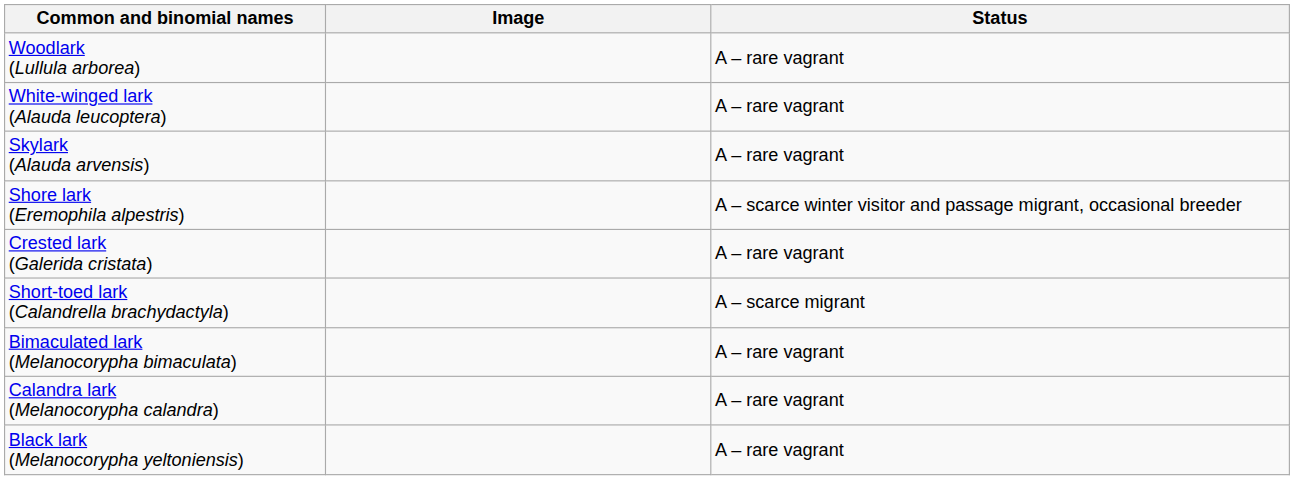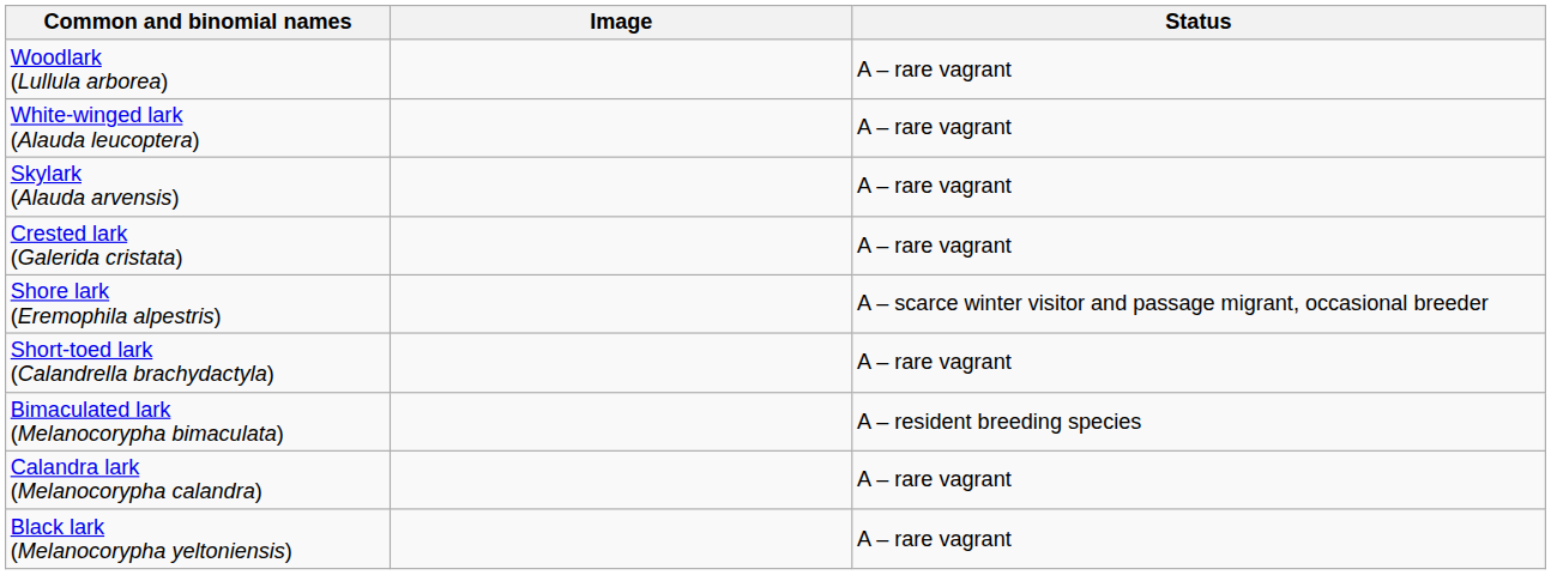rows swapped: Crested lark (Galerida cristata) <-> Shore lark (Eremophila alpestris)
Short-toed lark (Calandrella brachydactyla) | Status: A – scarce migrant -> A – rare vagrant
Bimaculated lark (Melanocorypha bimaculata) | Status: A – rare vagrant -> A – resident breeding species
